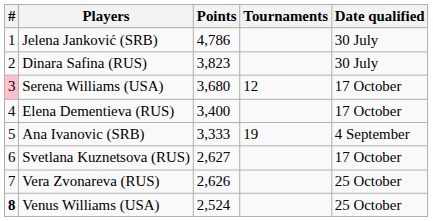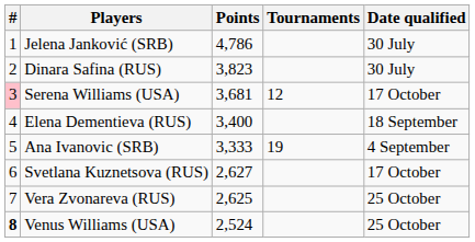Serena Williams (USA) | Points: 3,680 -> 3,681
Elena Dementieva (RUS) | Date qualified: 17 October -> 18 September
Vera Zvonareva (RUS) | Points: 2,626 -> 2,625
